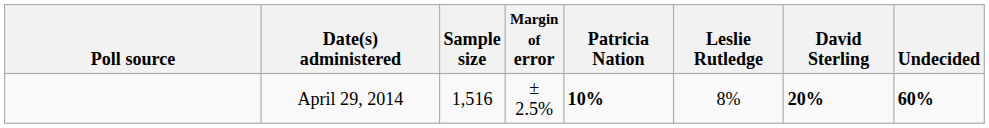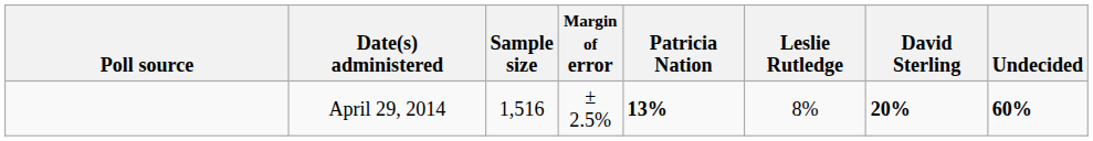April 29, 2014 | Patricia Nation: 10% -> 13%
